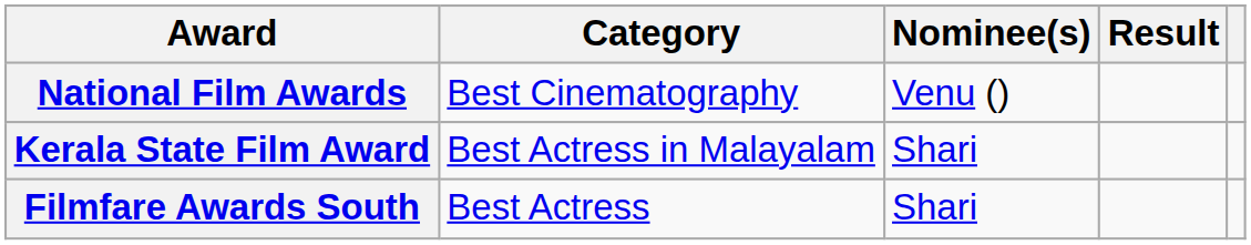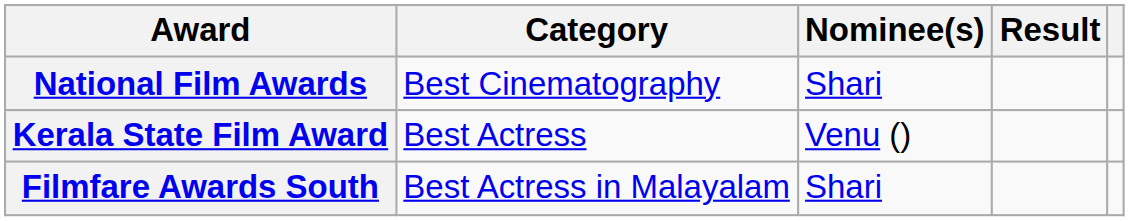National Film Awards | Nominee(s): Venu () -> Shari
Kerala State Film Award | Category: Best Actress in Malayalam -> Best Actress
Kerala State Film Award | Nominee(s): Shari -> Venu ()
Filmfare Awards South | Category: Best Actress -> Best Actress in Malayalam
